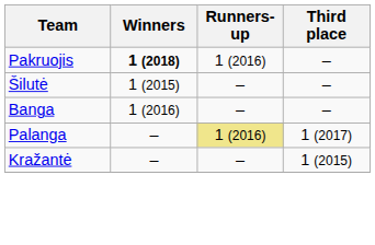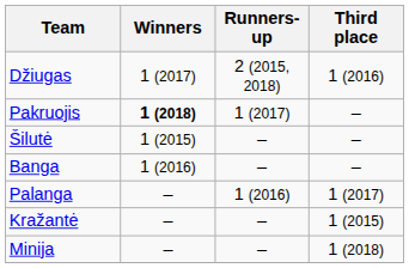+ row: Džiugas | 1 (2017) | 2 (2015, 2018) | 1 (2016)
Pakruojis | Runners-up: 1 (2016) -> 1 (2017)
Palanga | Runners-up: khaki background -> no background
+ row: Minija | – | – | 1 (2018)
